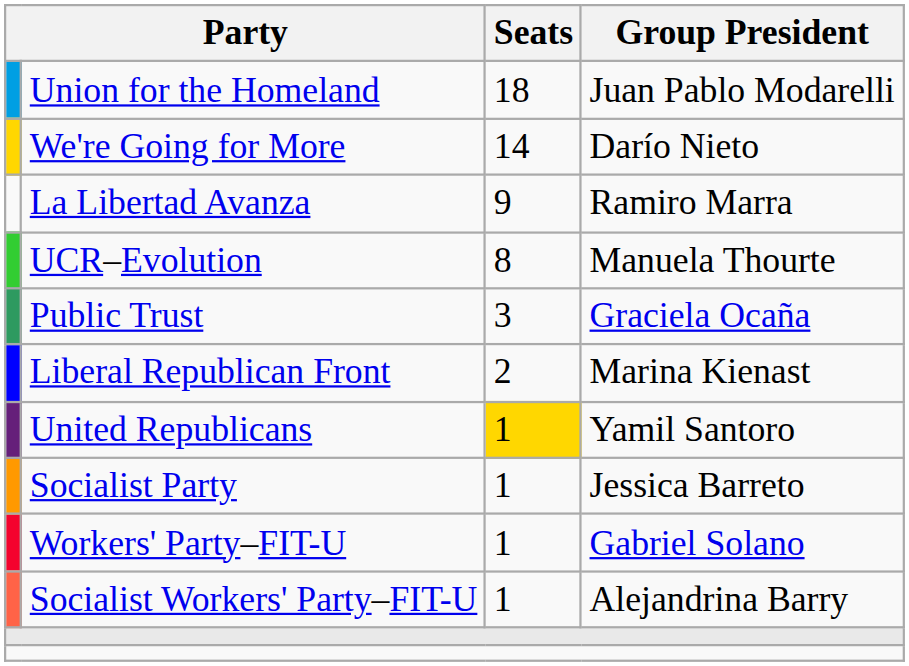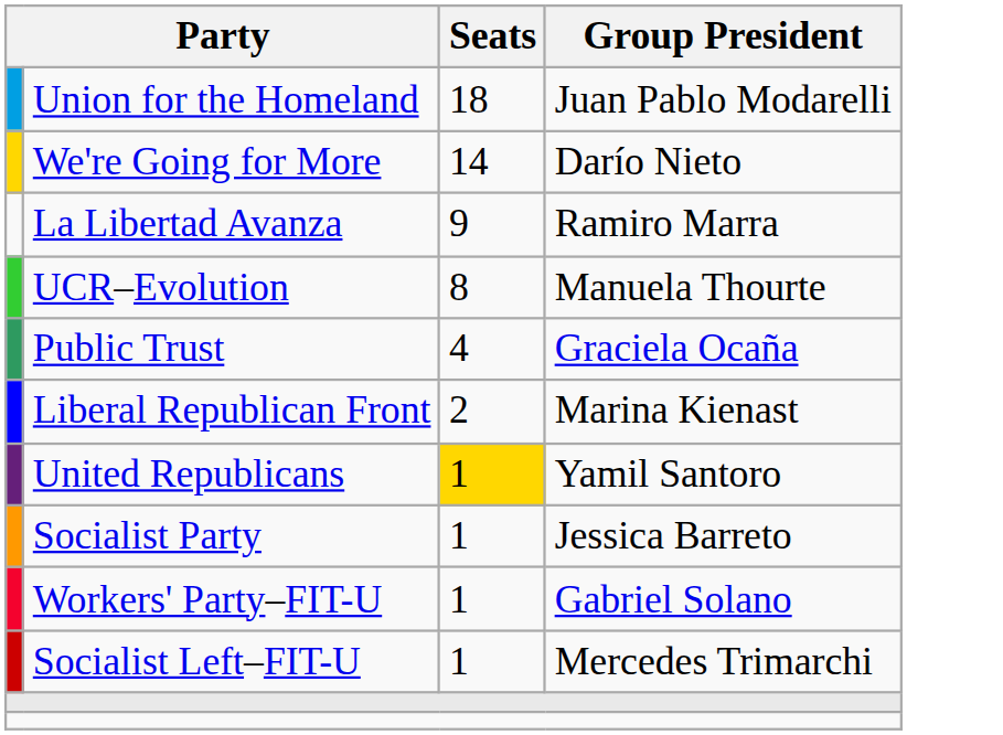Public Trust | Seats: 3 -> 4
- row: Socialist Workers' Party–FIT-U | 1 | Alejandrina Barry
+ row: Socialist Left–FIT-U | 1 | Mercedes Trimarchi
